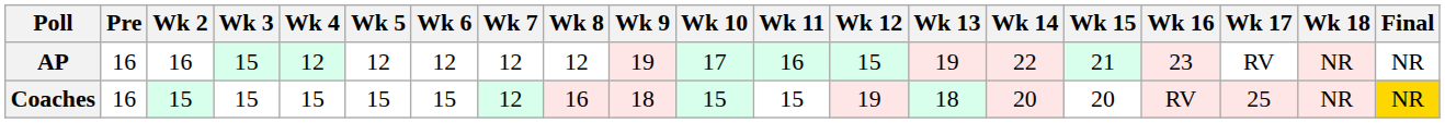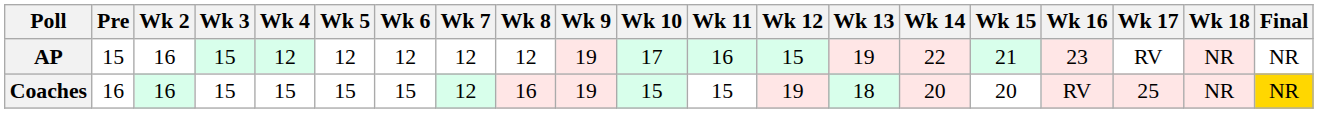AP | Pre: 16 -> 15
Coaches | Wk 2: 15 -> 16
Coaches | Wk 9: 18 -> 19
